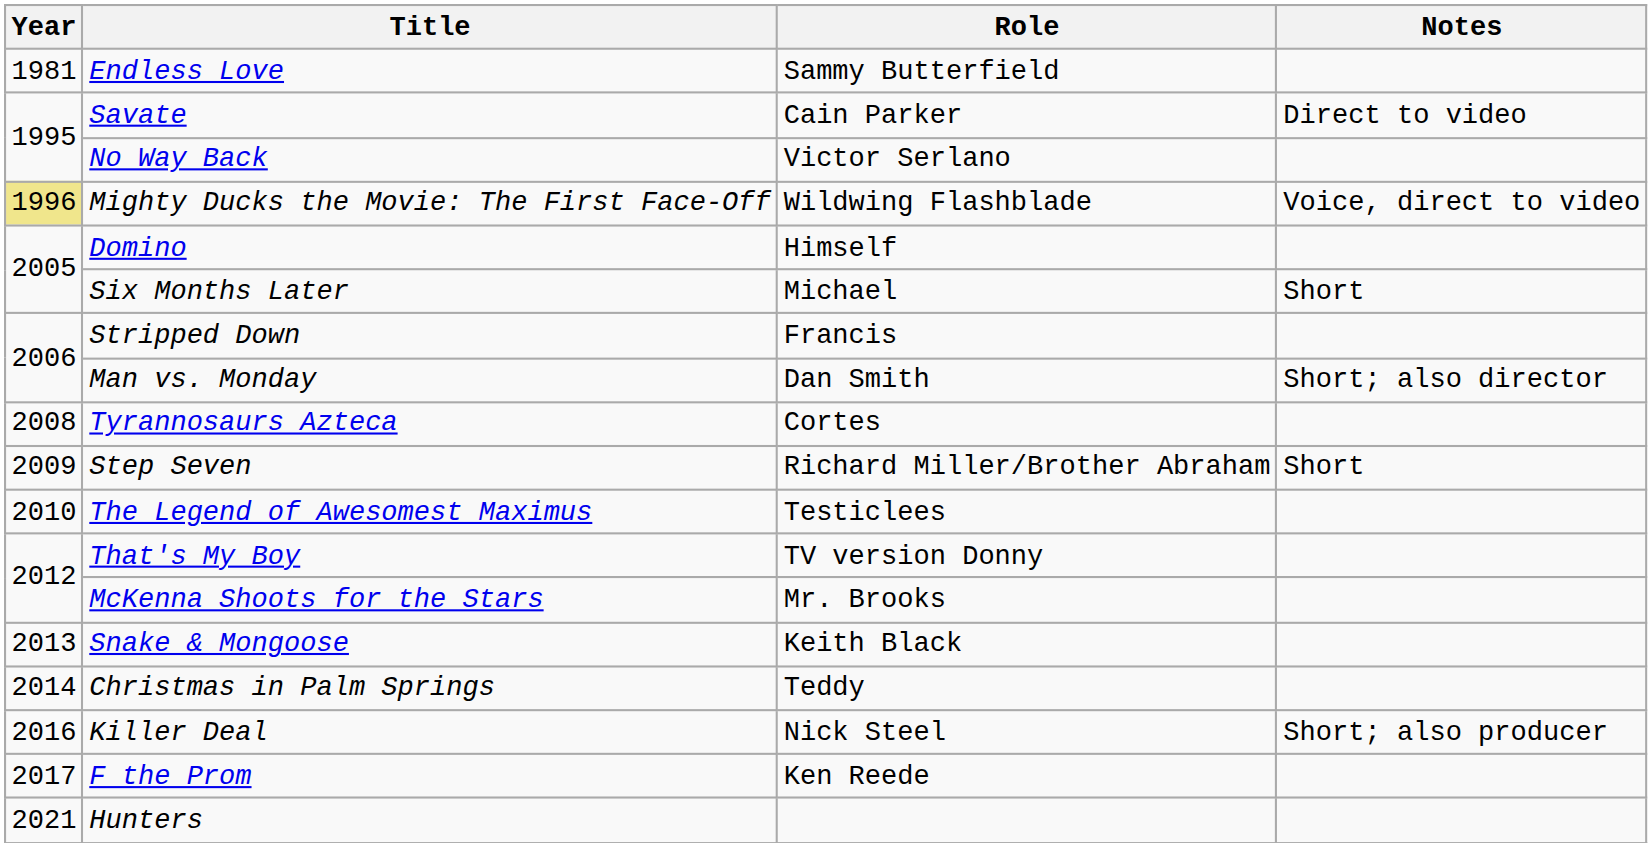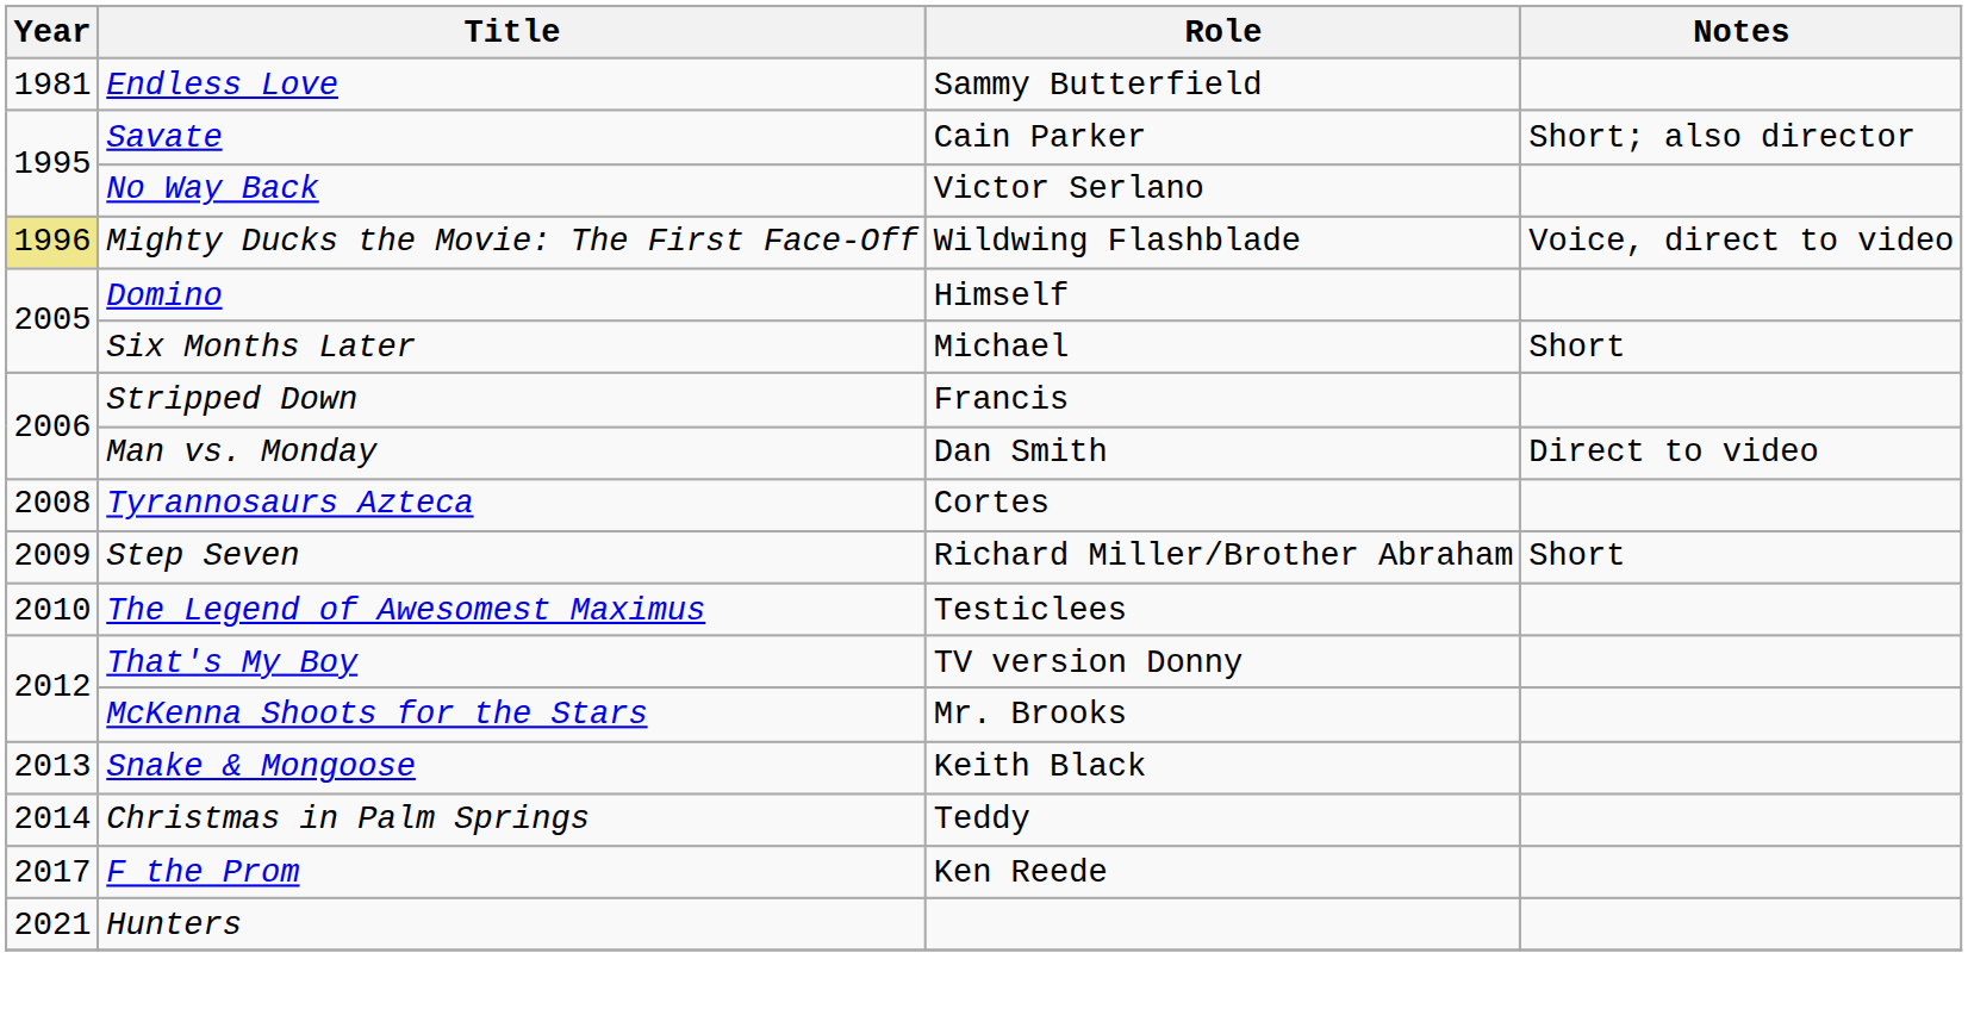Savate | Notes: Direct to video -> Short; also director
Man vs. Monday | Notes: Short; also director -> Direct to video
- row: 2016 | Killer Deal | Nick Steel | Short; also producer
